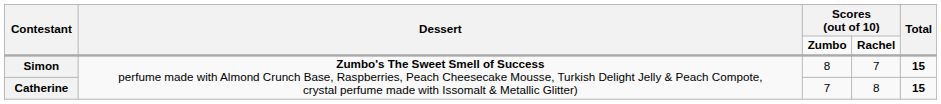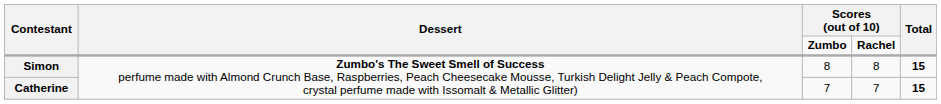Simon | column 4: 7 -> 8
Catherine | column 4: 8 -> 7
